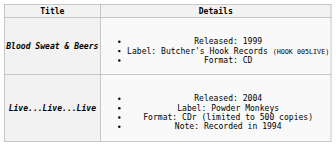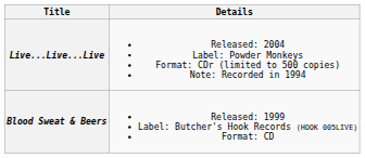rows swapped: Blood Sweat & Beers <-> Live...Live...Live
